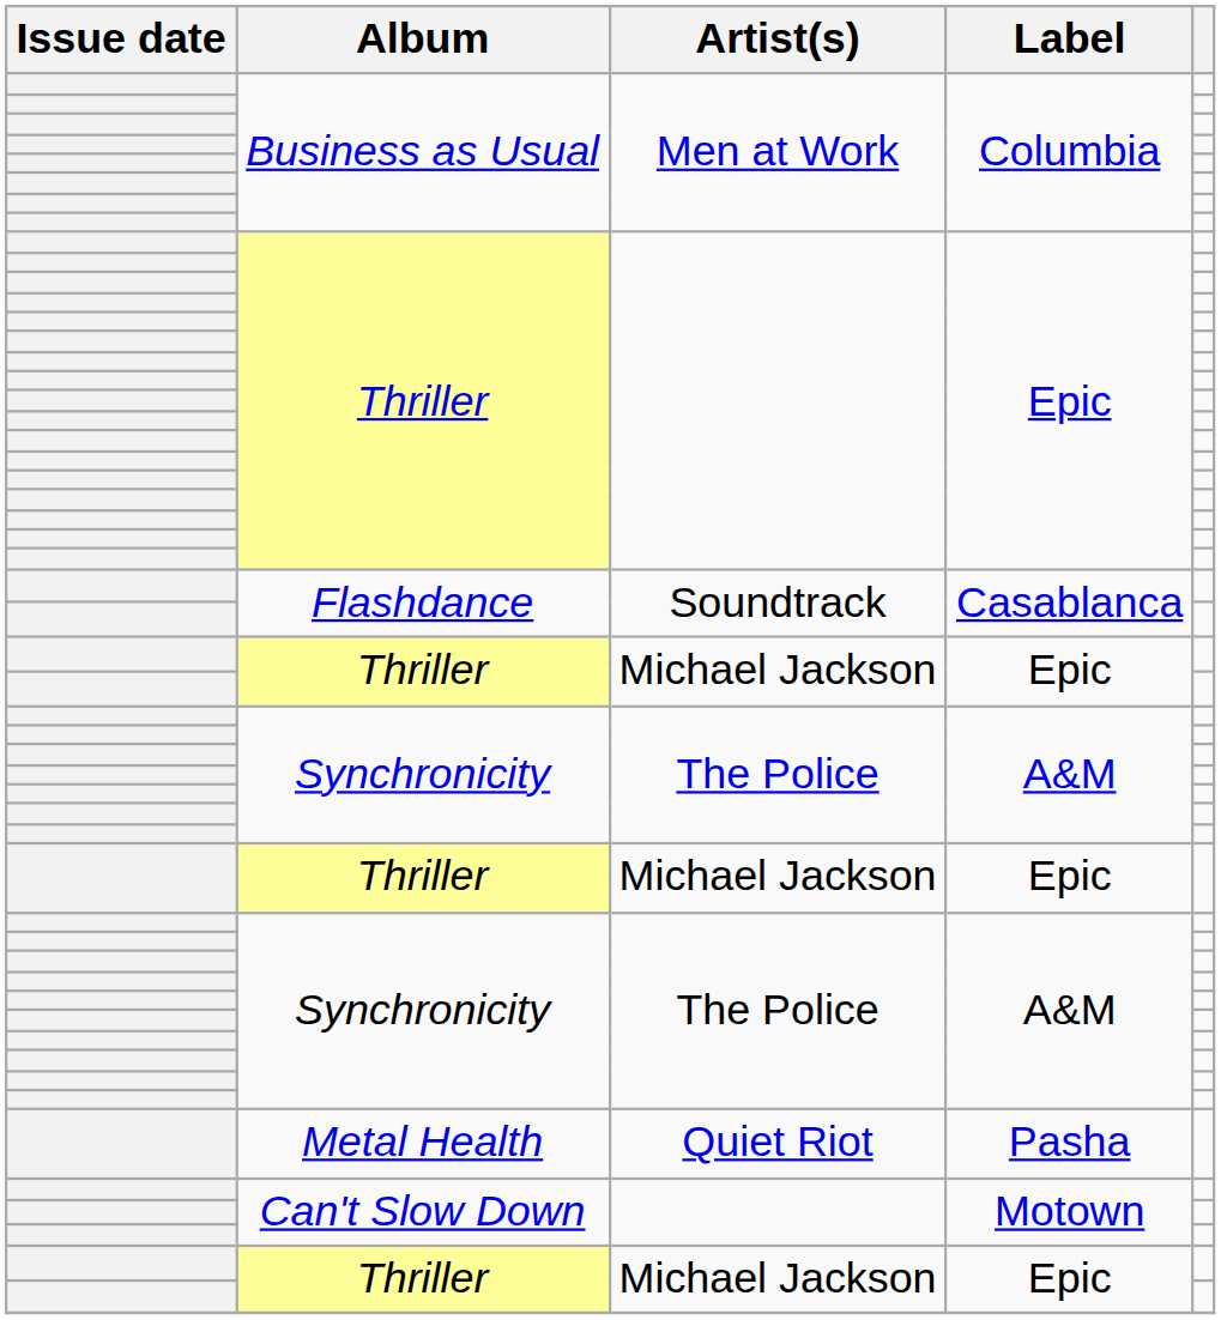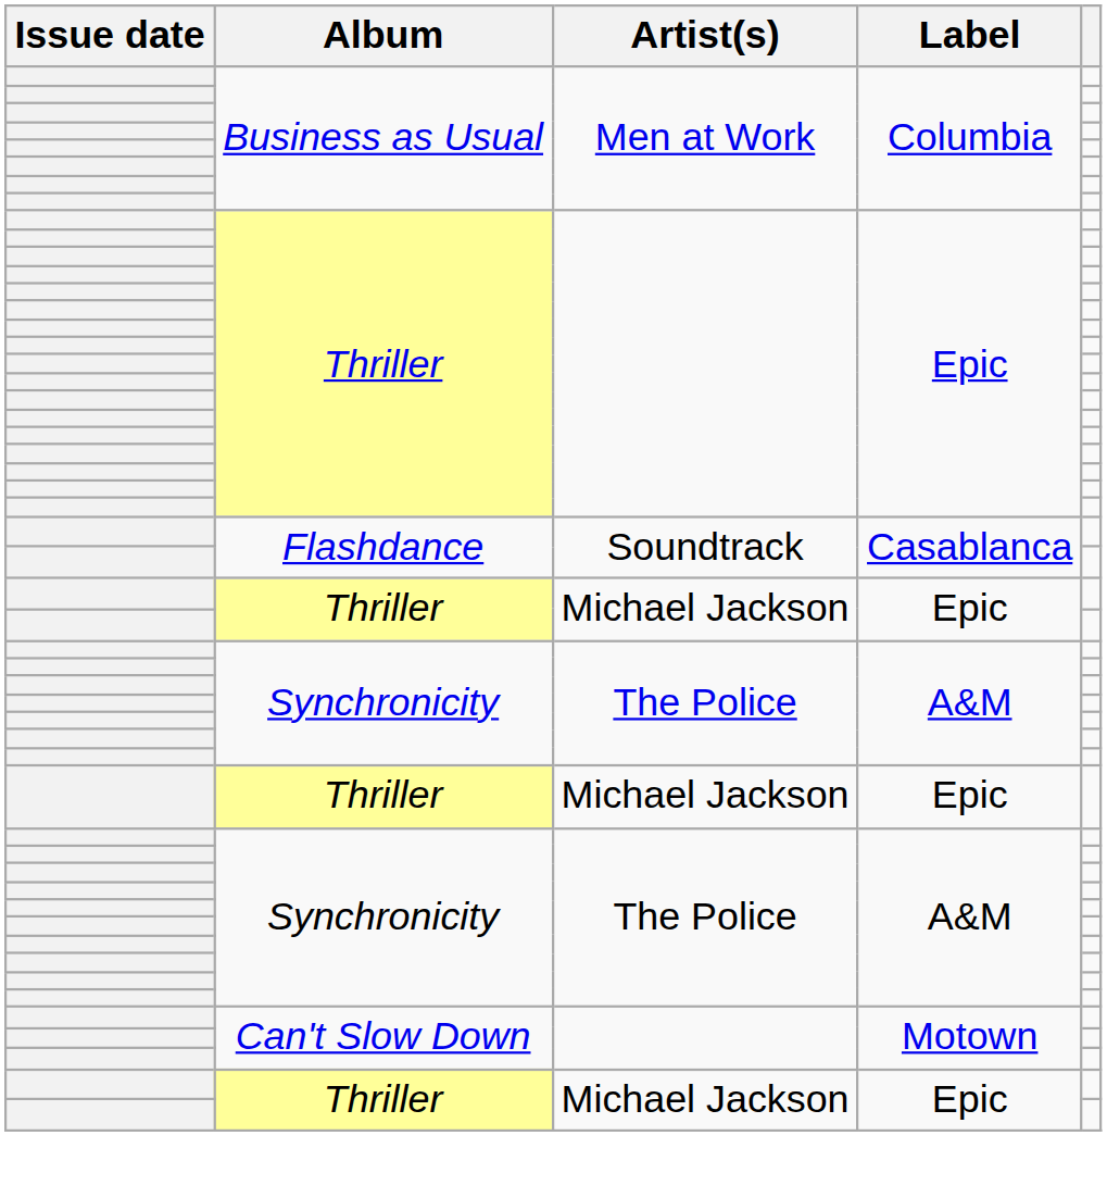- row: Metal Health | Quiet Riot | Pasha
